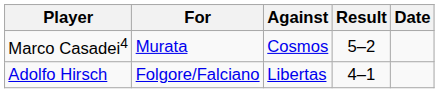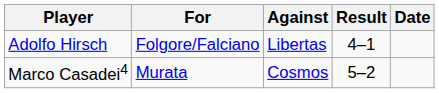rows swapped: Adolfo Hirsch <-> Marco Casadei4
